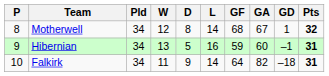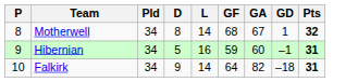- column: W | 12 | 13 | 11
